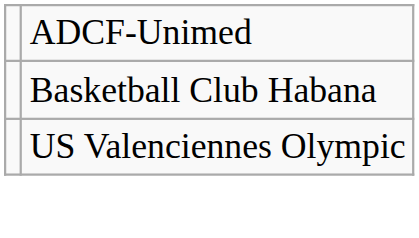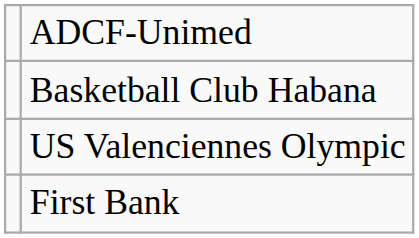+ row: First Bank
